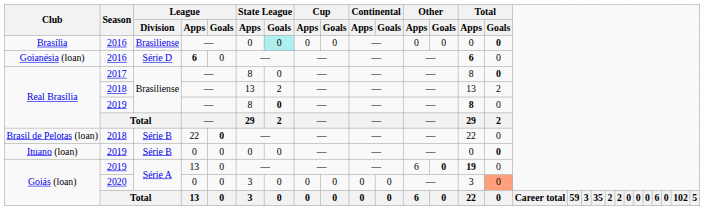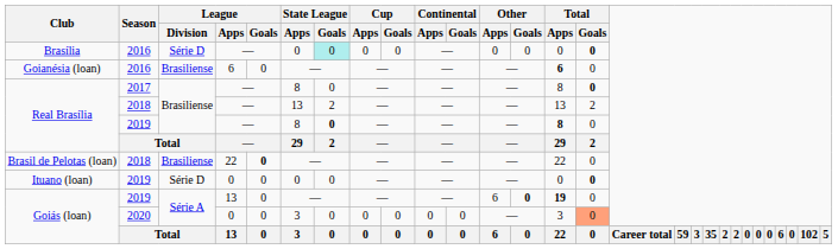Brasília | League / Division: Brasiliense -> Série D
Goianésia (loan) | League / Division: Série D -> Brasiliense
Goianésia (loan) | League / Apps: bold -> normal
Brasil de Pelotas (loan) | League / Division: Série B -> Brasiliense
Ituano (loan) | League / Division: Série B -> Série D
